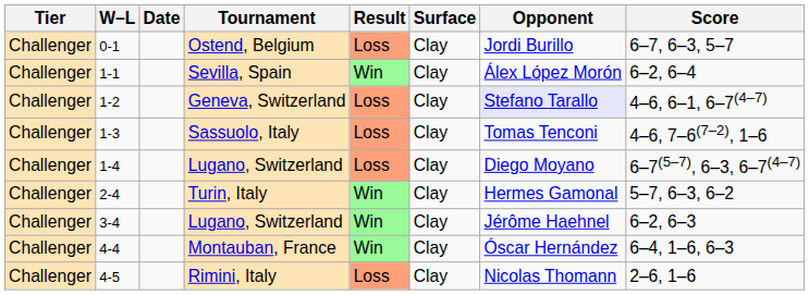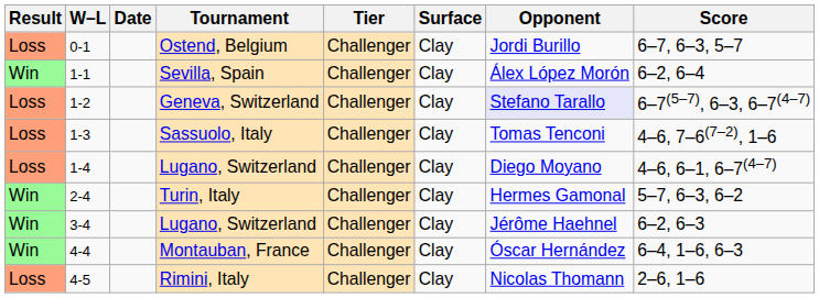columns swapped: Result <-> Tier
1-2 | Score: 4–6, 6–1, 6–7(4–7) -> 6–7(5–7), 6–3, 6–7(4–7)
1-4 | Score: 6–7(5–7), 6–3, 6–7(4–7) -> 4–6, 6–1, 6–7(4–7)
